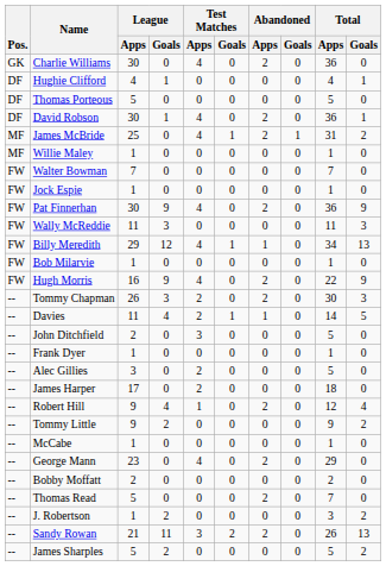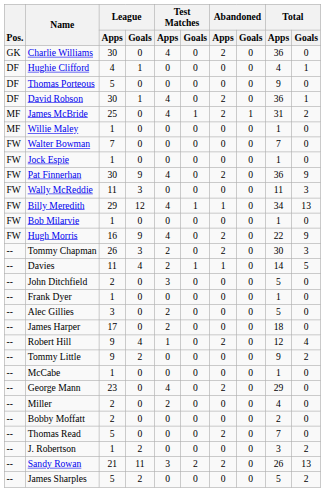Thomas Porteous | Total / Apps: 5 -> 9
+ row: -- | Miller | 2 | 0 | 2 | 0 | 0 | 0 | 4 | 0
